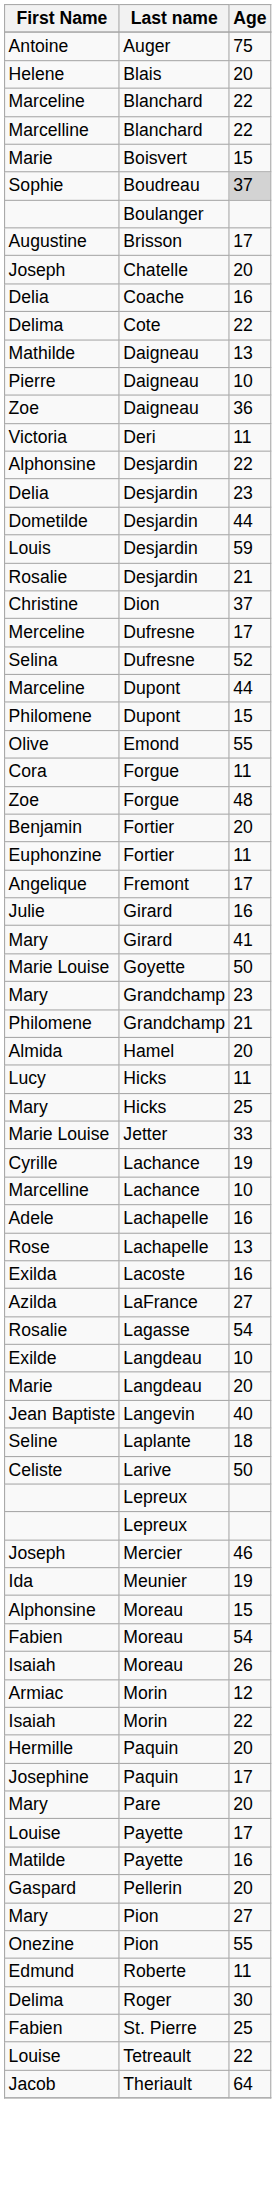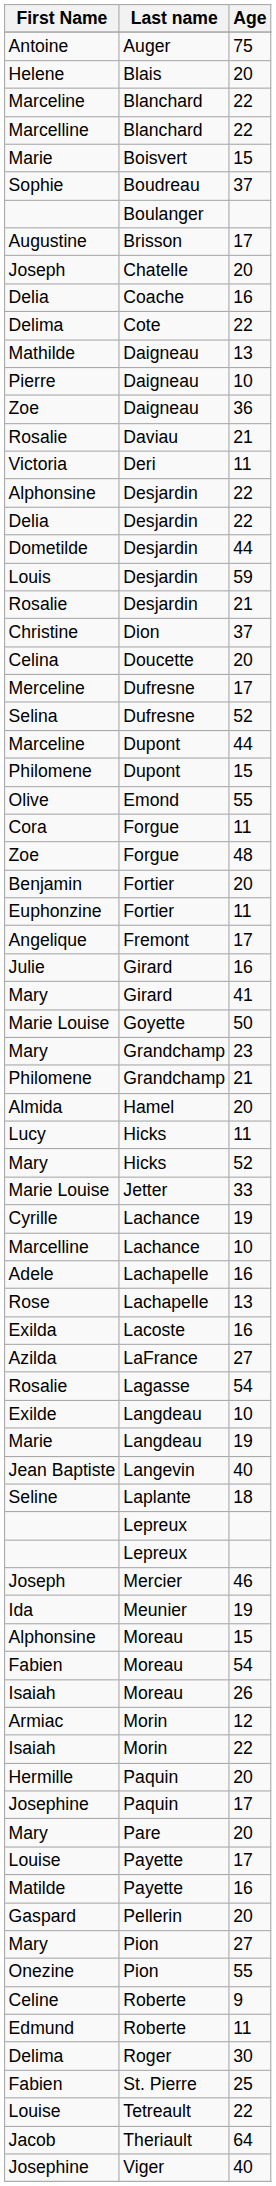Sophie | Age: lightgrey background -> no background
+ row: Rosalie | Daviau | 21
Delia / Desjardin | Age: 23 -> 22
+ row: Celina | Doucette | 20
Mary / Hicks | Age: 25 -> 52
Marie / Langdeau | Age: 20 -> 19
- row: Celiste | Larive | 50
+ row: Celine | Roberte | 9
+ row: Josephine | Viger | 40
